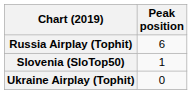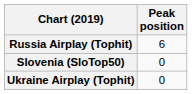Slovenia (SloTop50) | Peak position: 1 -> 0
